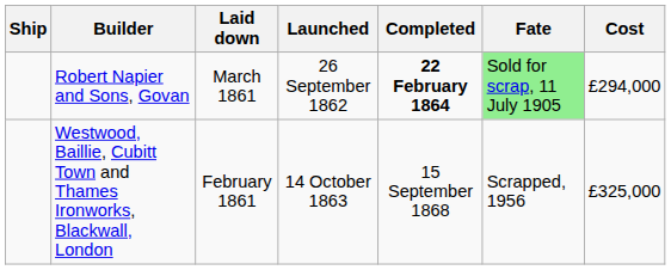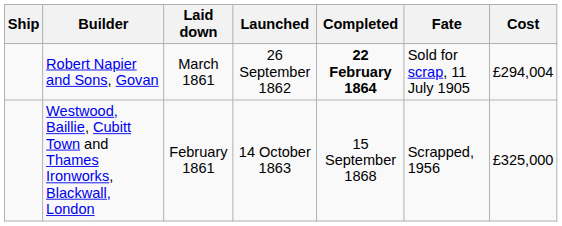Robert Napier and Sons, Govan | Fate: lightgreen background -> no background
Robert Napier and Sons, Govan | Cost: £294,000 -> £294,004
